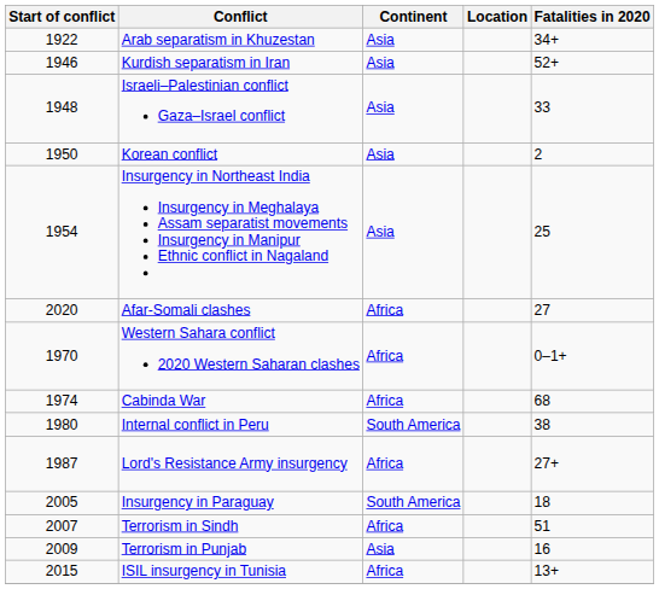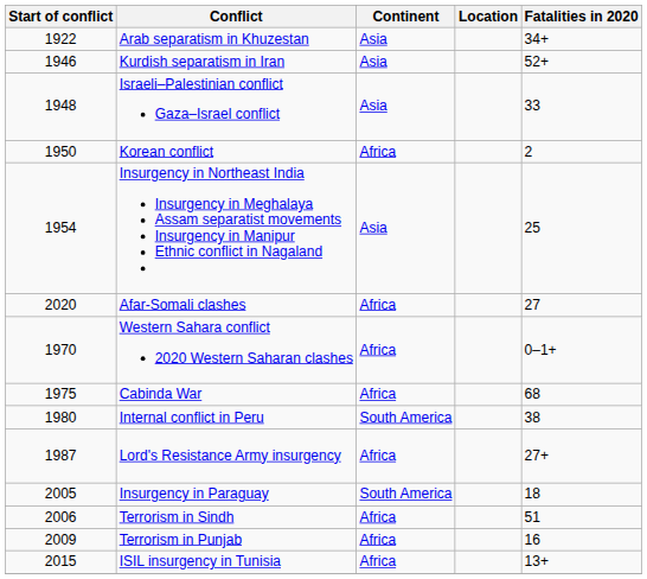Korean conflict | Continent: Asia -> Africa
Cabinda War | Start of conflict: 1974 -> 1975
Terrorism in Sindh | Start of conflict: 2007 -> 2006
Terrorism in Punjab | Continent: Asia -> Africa
